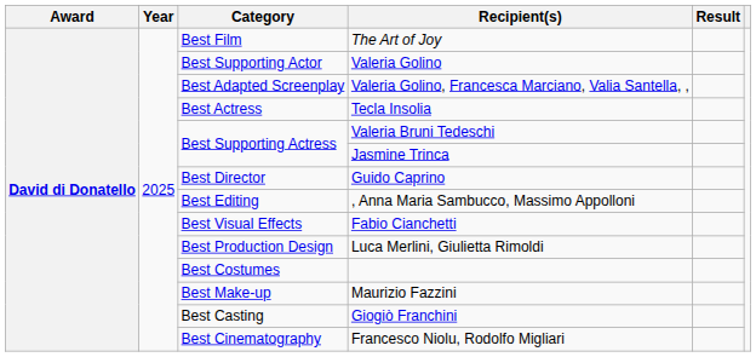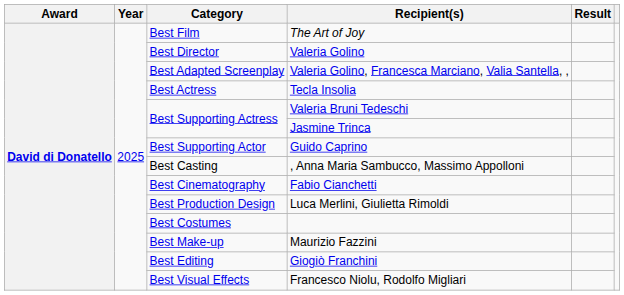Valeria Golino | Category: Best Supporting Actor -> Best Director
Guido Caprino | Category: Best Director -> Best Supporting Actor
, Anna Maria Sambucco, Massimo Appolloni | Category: Best Editing -> Best Casting
Fabio Cianchetti | Category: Best Visual Effects -> Best Cinematography
Giogiò Franchini | Category: Best Casting -> Best Editing
Francesco Niolu, Rodolfo Migliari | Category: Best Cinematography -> Best Visual Effects
